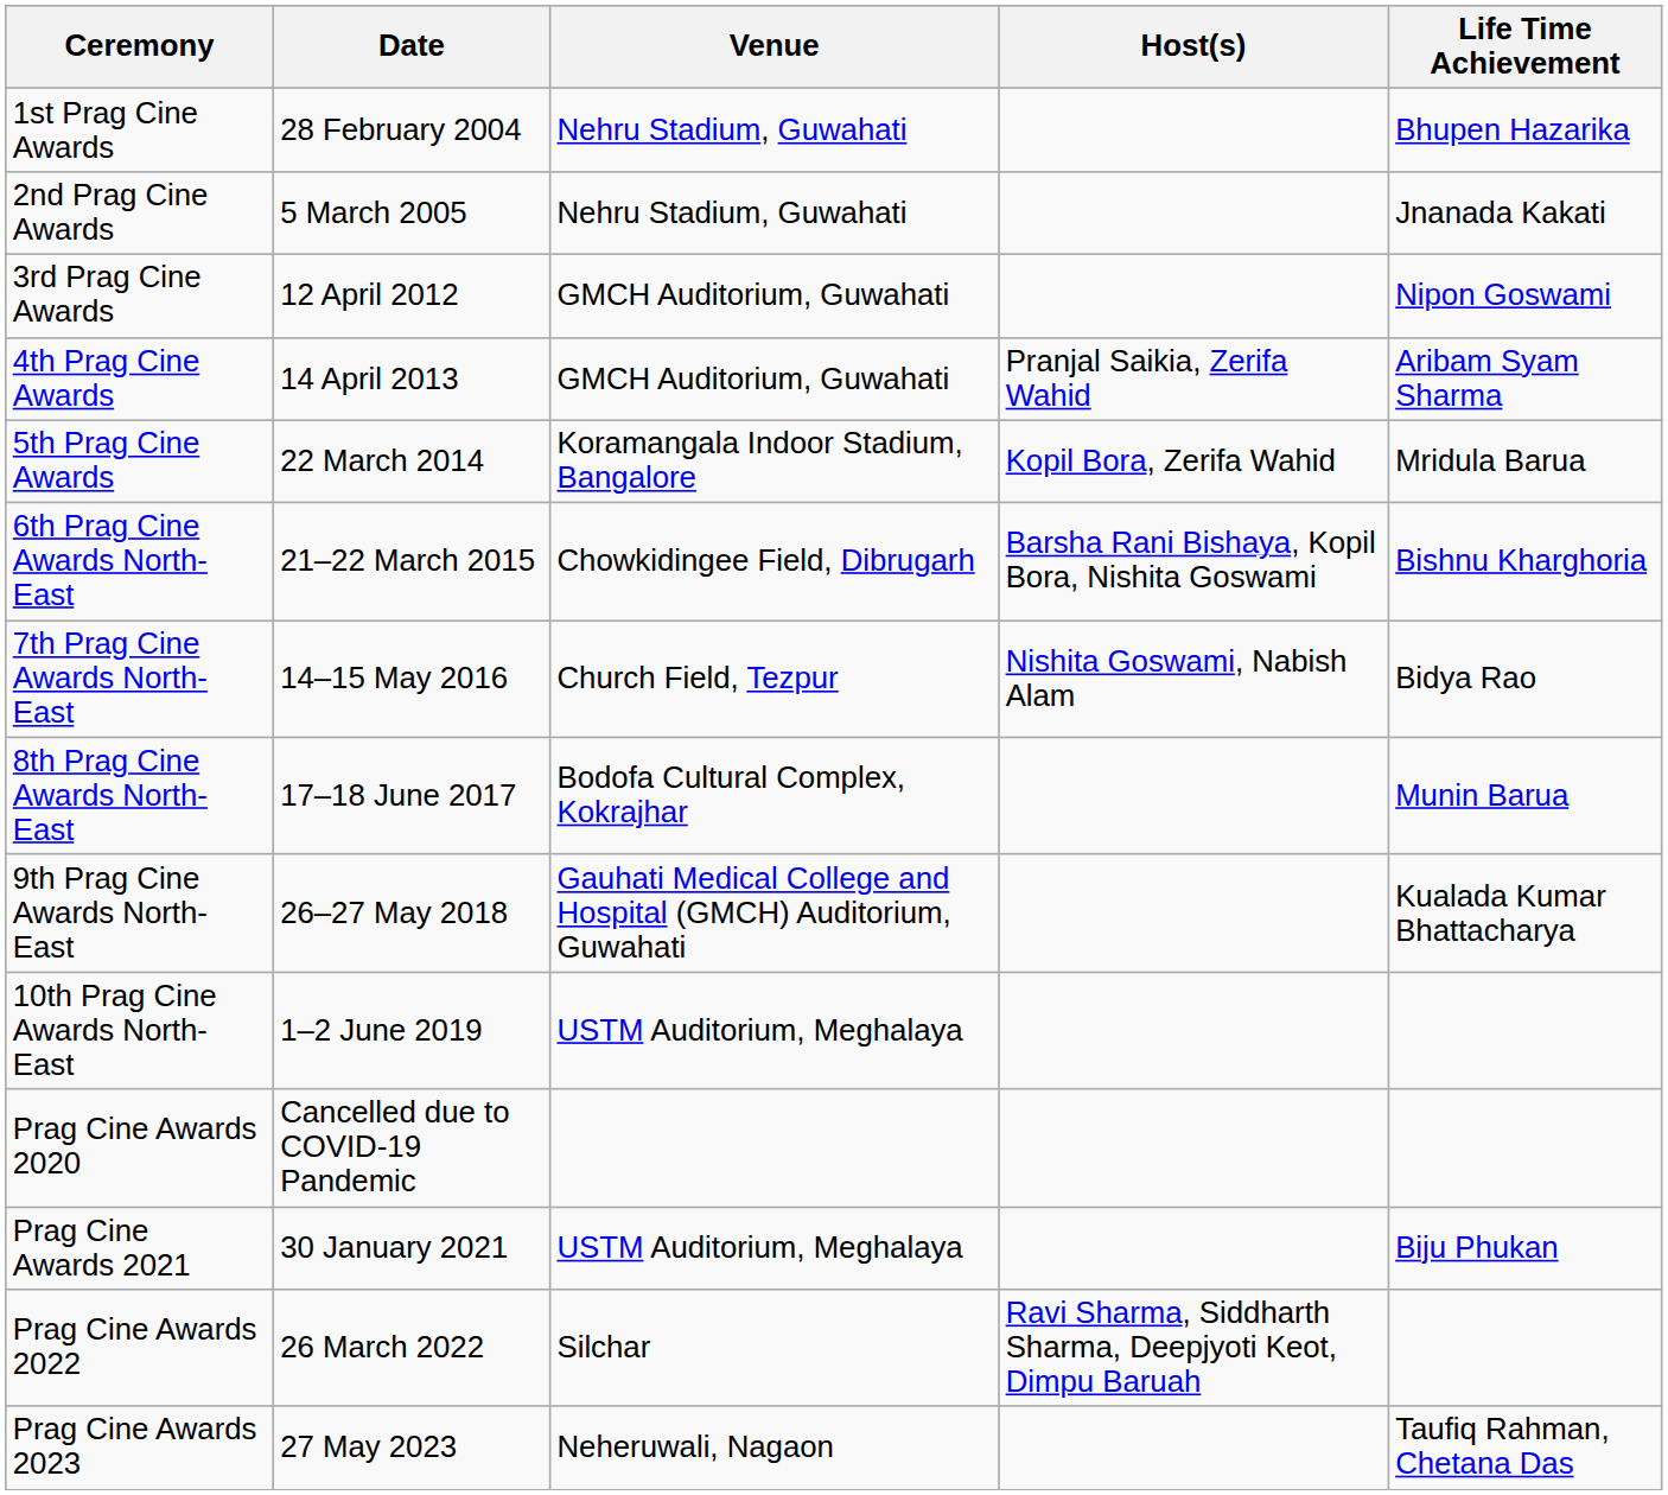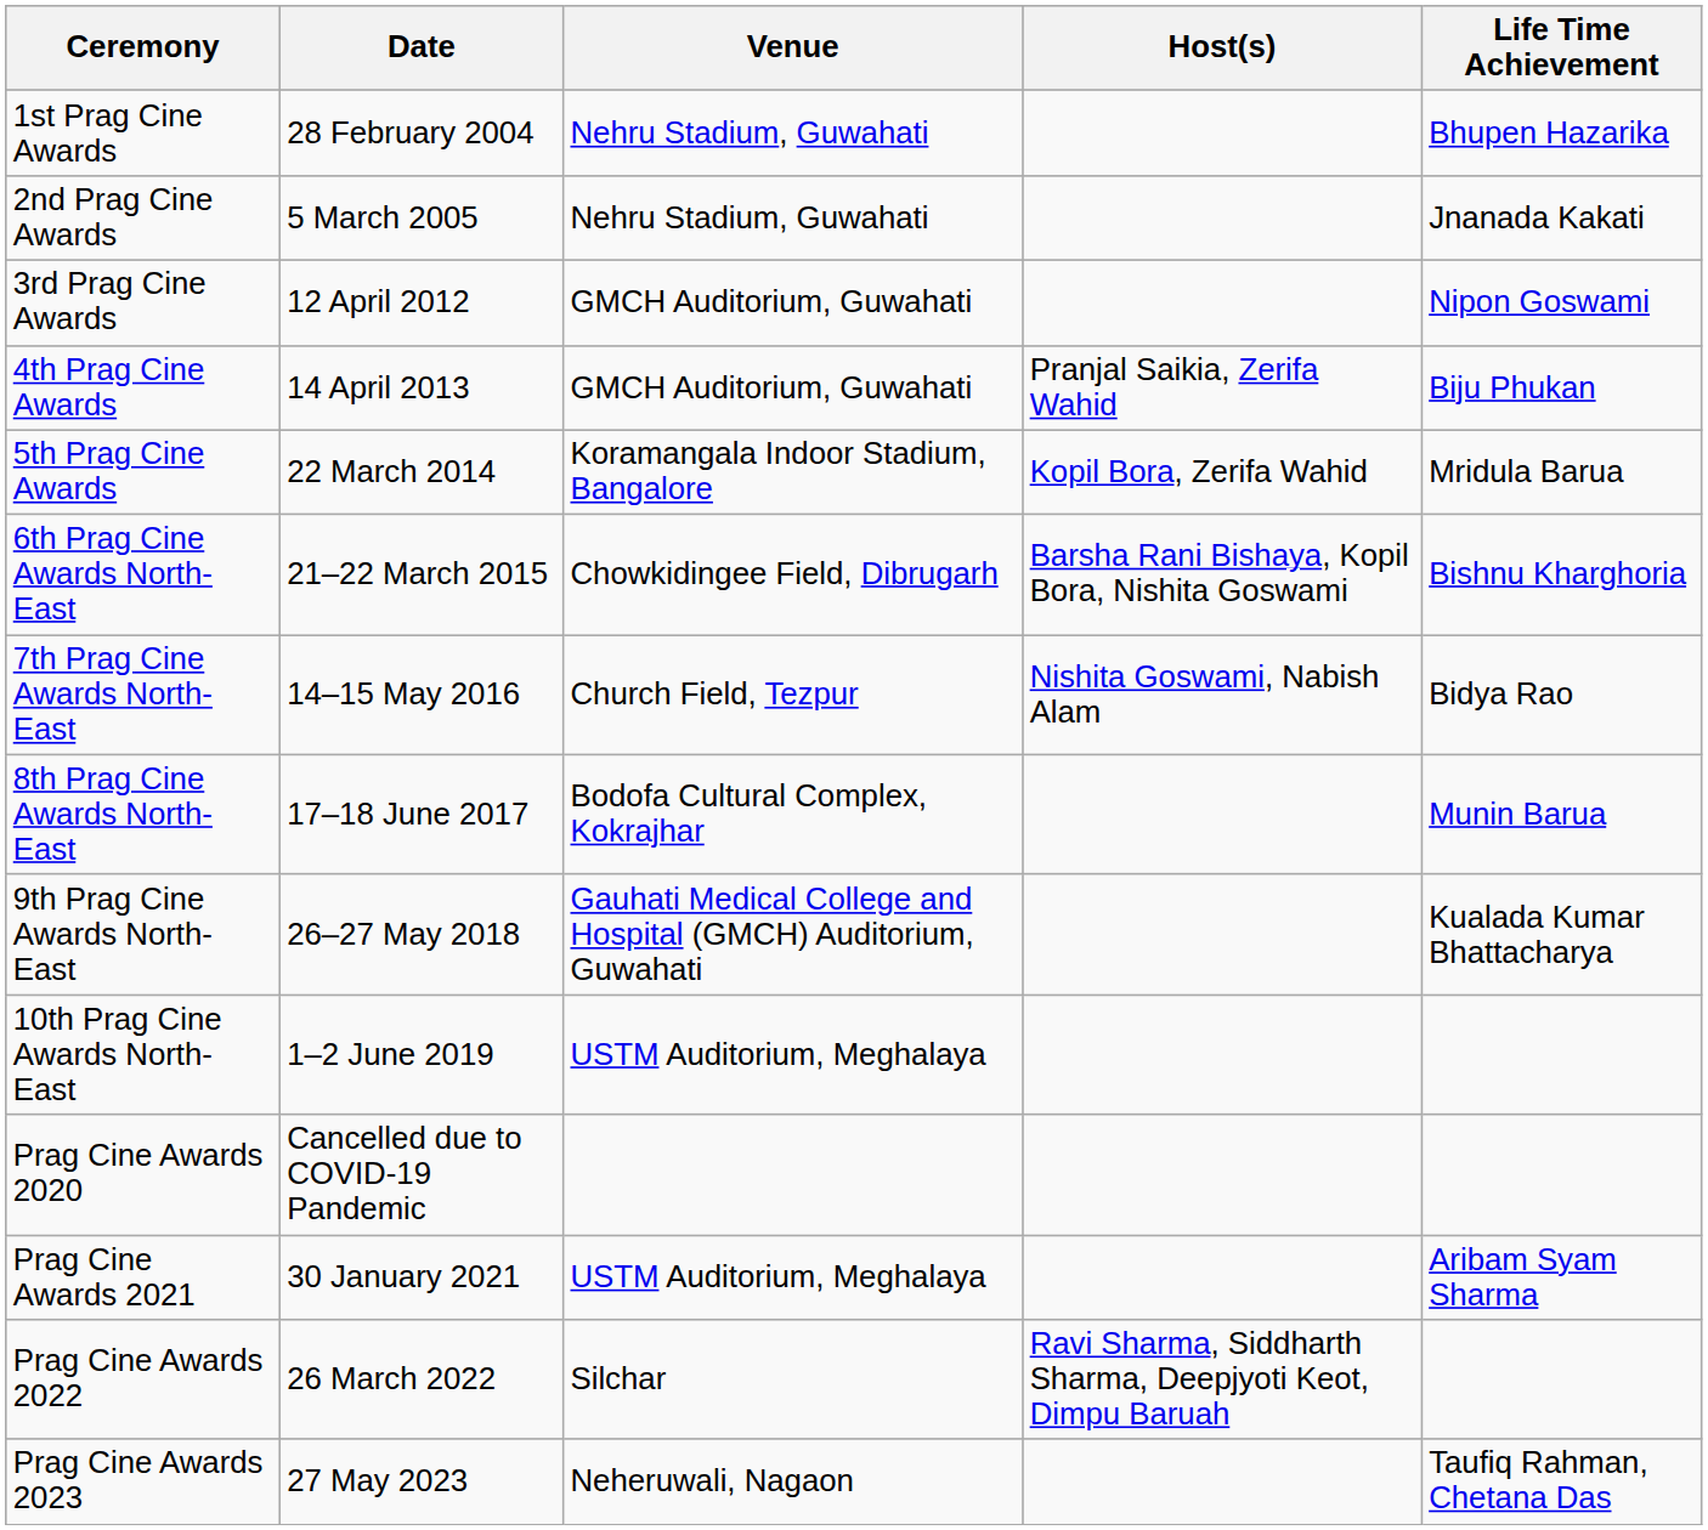4th Prag Cine Awards | Life Time Achievement: Aribam Syam Sharma -> Biju Phukan
Prag Cine Awards 2021 | Life Time Achievement: Biju Phukan -> Aribam Syam Sharma
